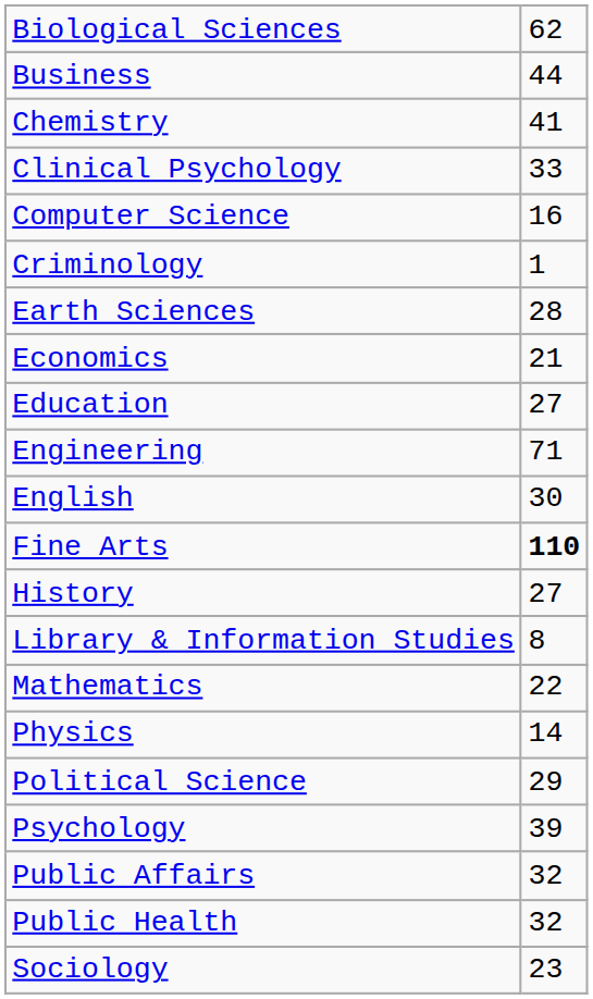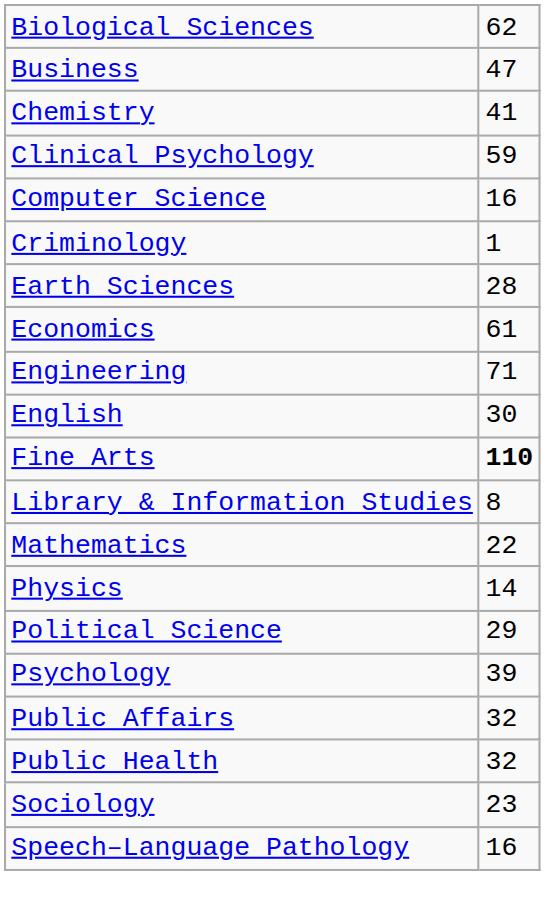Business | column 2: 44 -> 47
Clinical Psychology | column 2: 33 -> 59
Economics | column 2: 21 -> 61
- row: Education | 27
- row: History | 27
+ row: Speech–Language Pathology | 16
